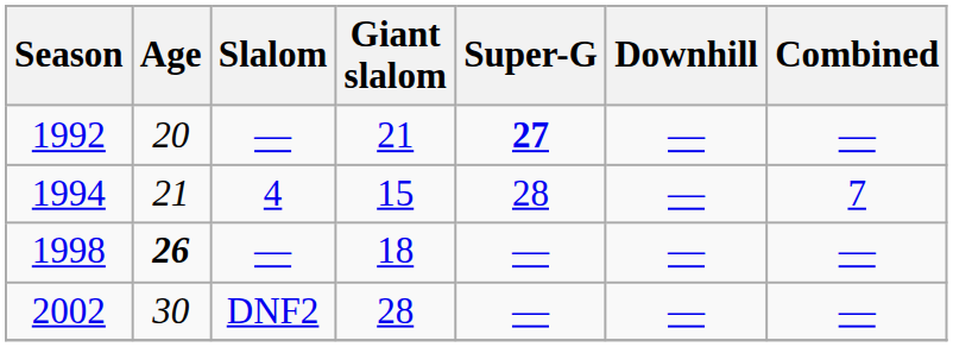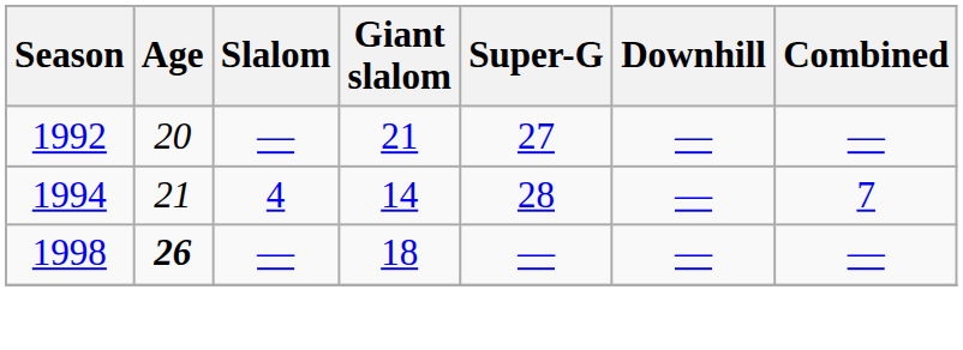1992 | Super-G: bold -> normal
1994 | Giant slalom: 15 -> 14
- row: 2002 | 30 | DNF2 | 28 | — | — | —
